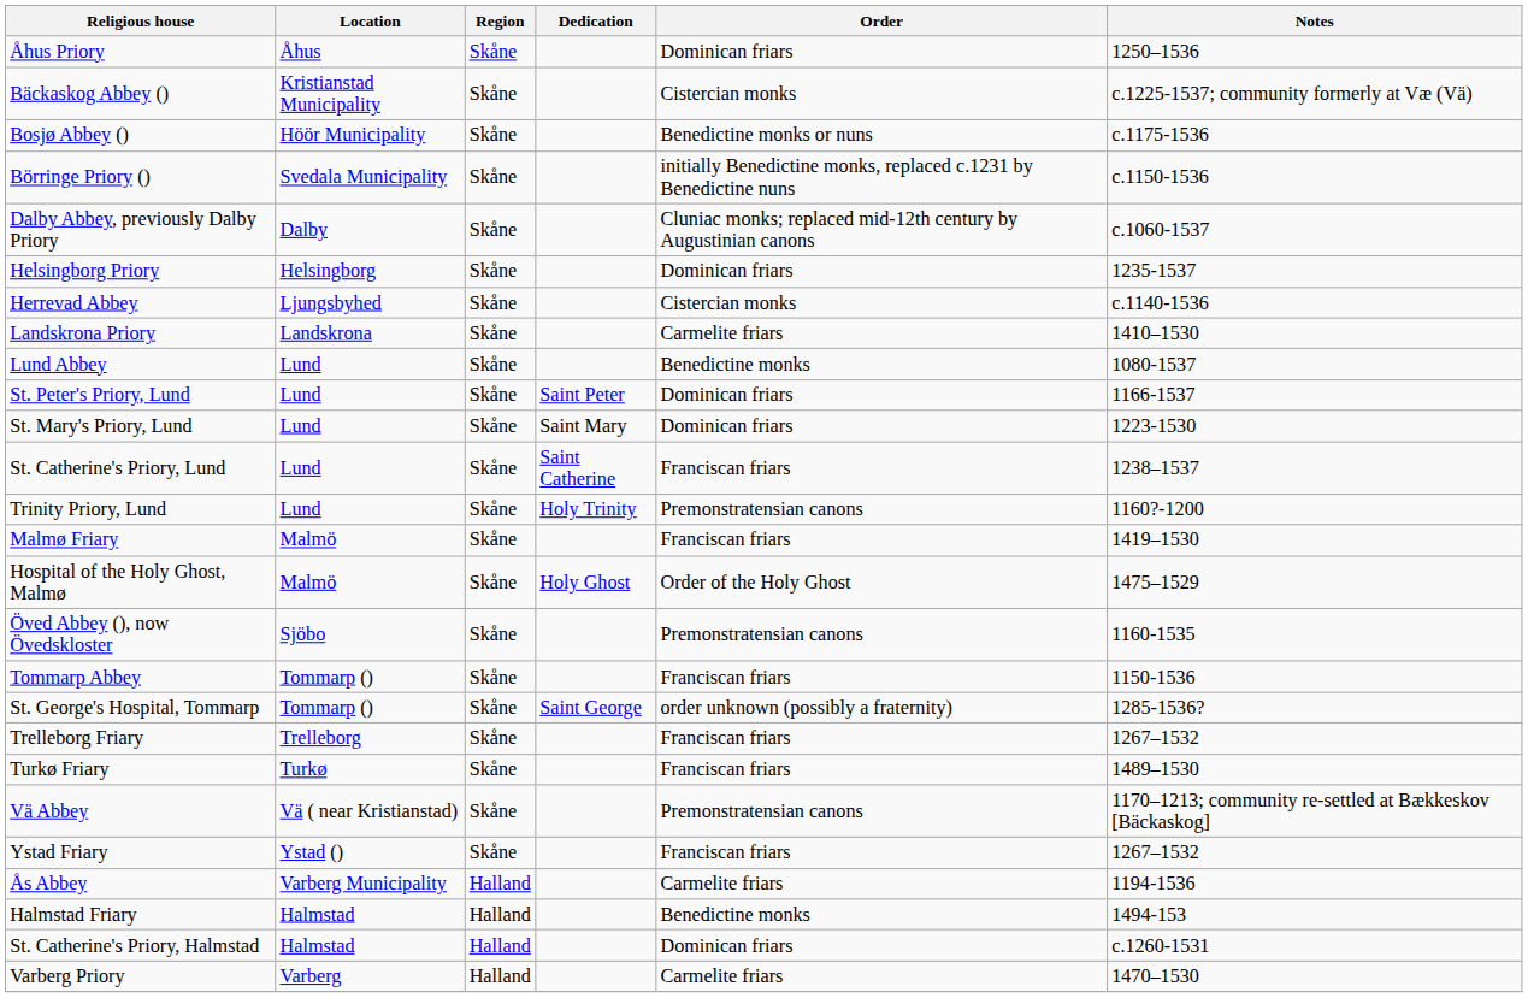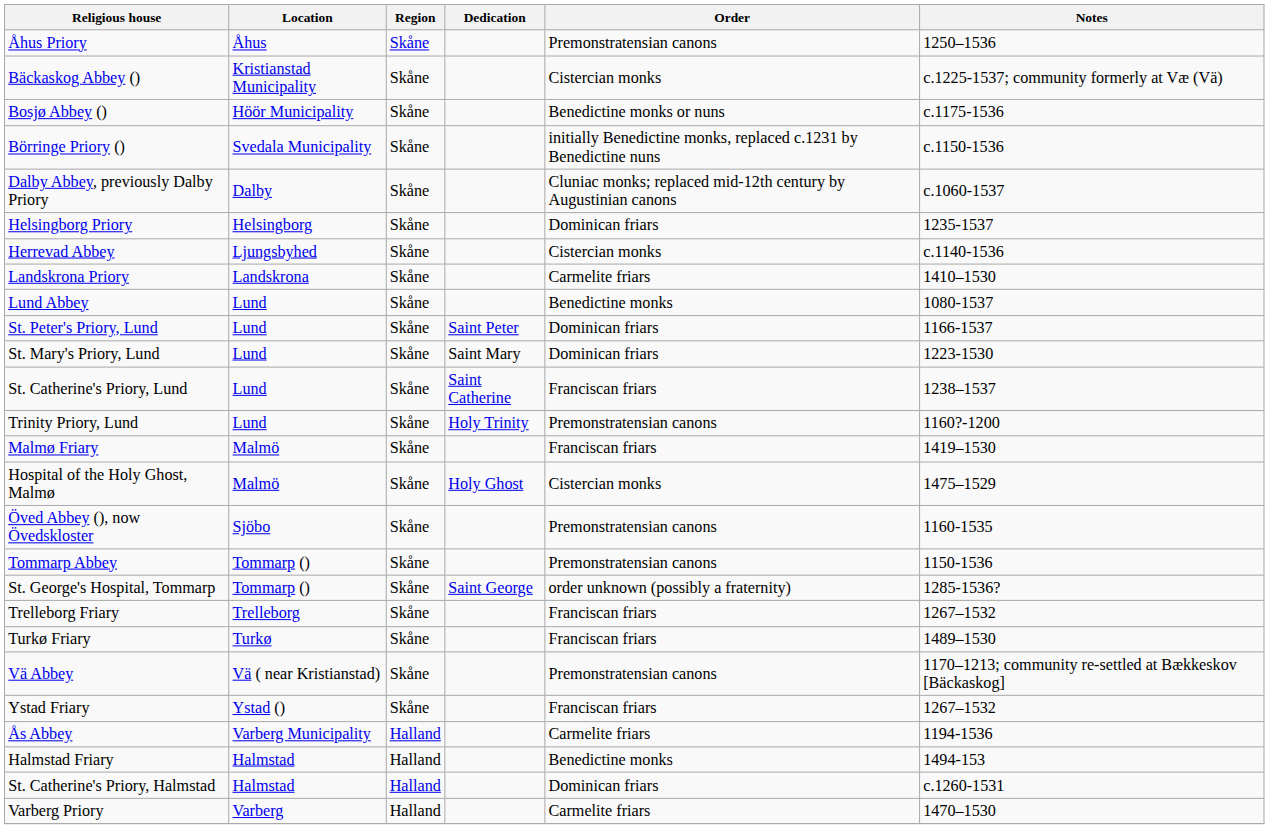Åhus Priory | Order: Dominican friars -> Premonstratensian canons
Hospital of the Holy Ghost, Malmø | Order: Order of the Holy Ghost -> Cistercian monks
Tommarp Abbey | Order: Franciscan friars -> Premonstratensian canons
